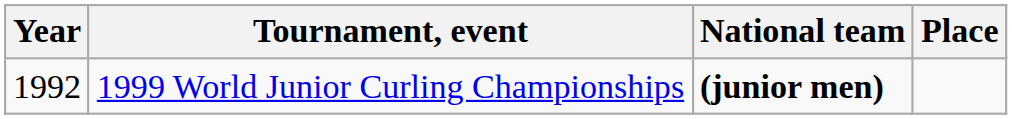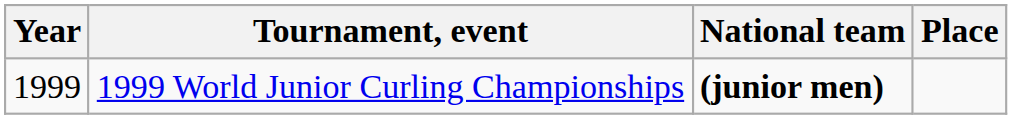1999 World Junior Curling Championships | Year: 1992 -> 1999
